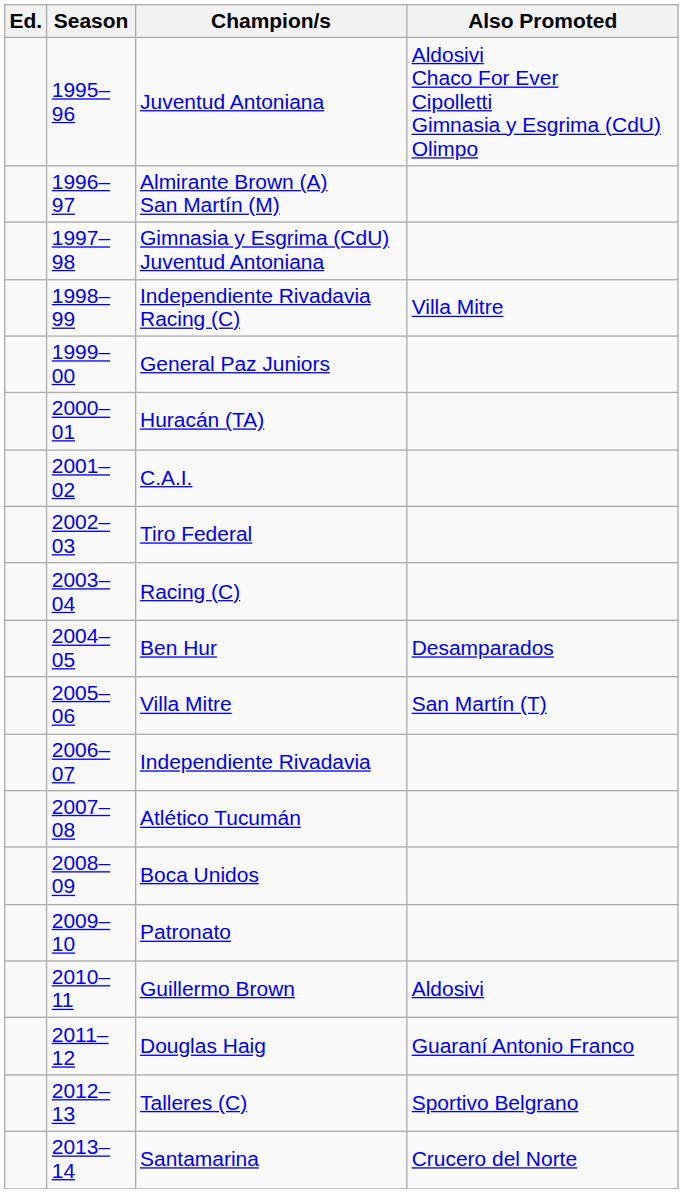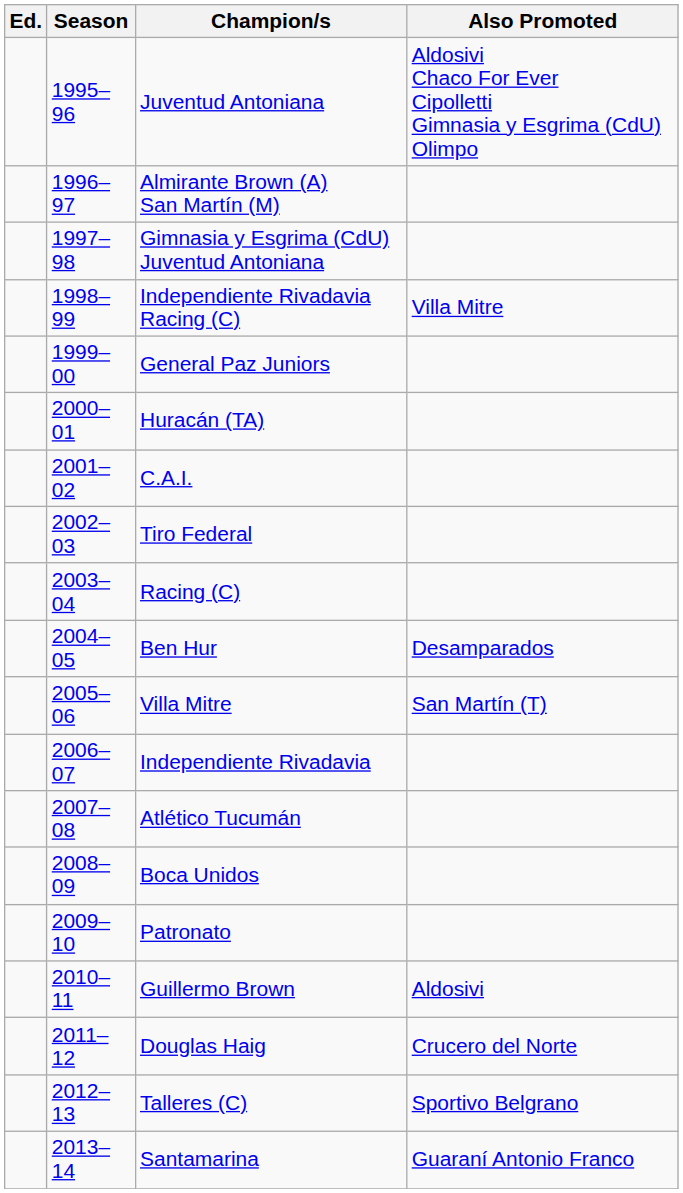Douglas Haig | Also Promoted: Guaraní Antonio Franco -> Crucero del Norte
Santamarina | Also Promoted: Crucero del Norte -> Guaraní Antonio Franco
